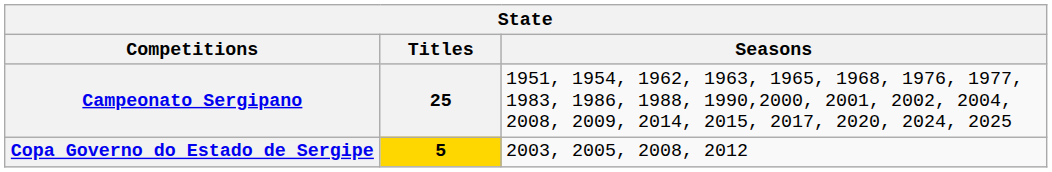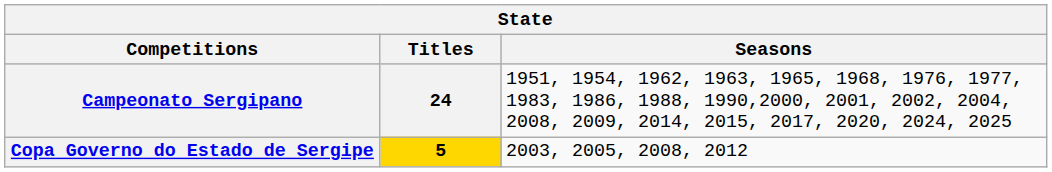Campeonato Sergipano | Titles: 25 -> 24
